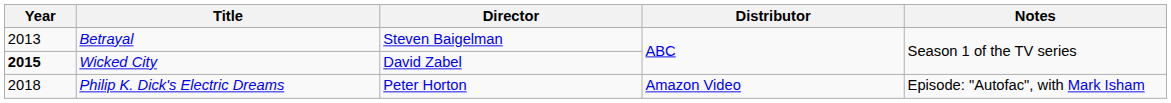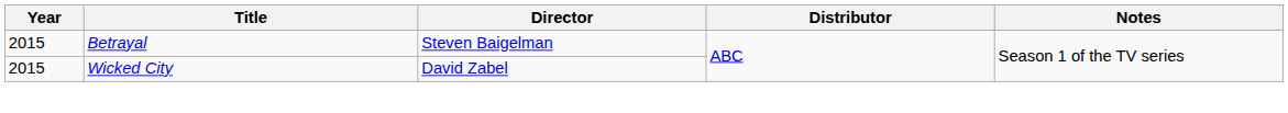Betrayal | Year: 2013 -> 2015
Wicked City | Year: bold -> normal
- row: 2018 | Philip K. Dick's Electric Dreams | Peter Horton | Amazon Video | Episode: "Autofac", with Mark Isham
